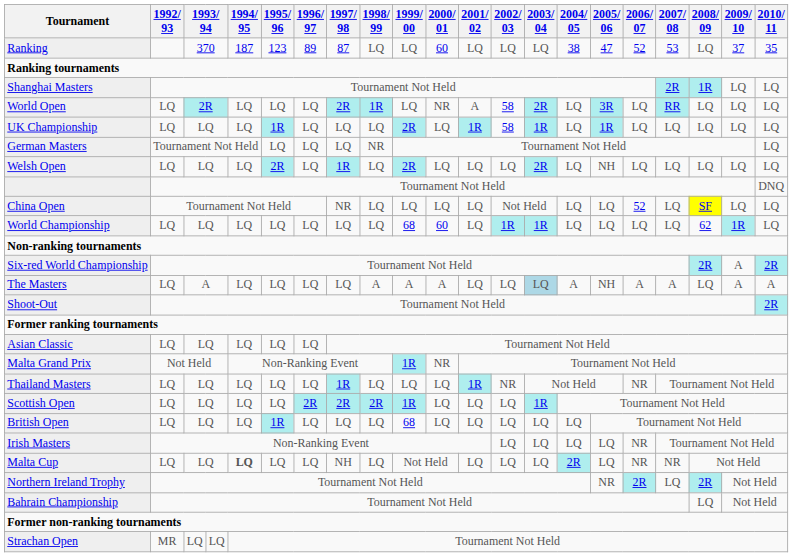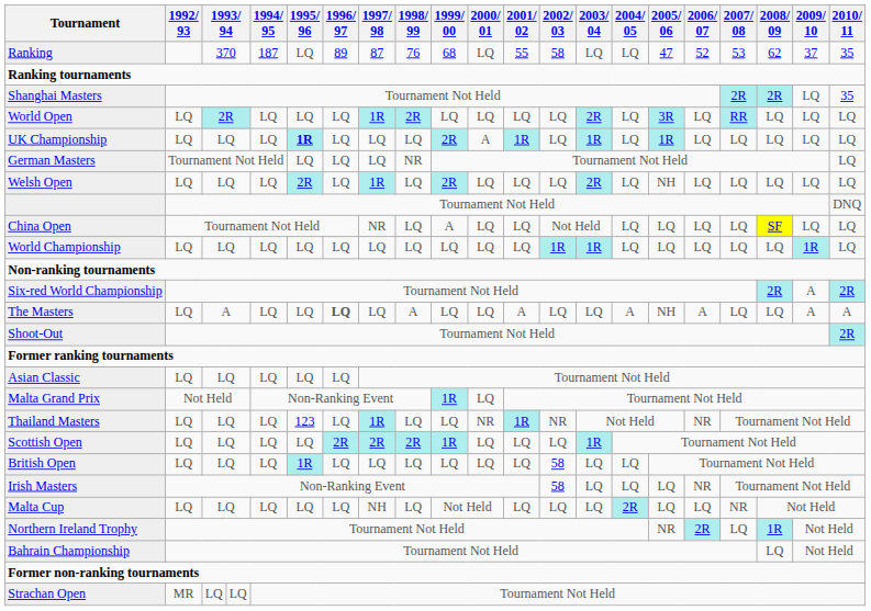Ranking | 1995/ 96: 123 -> LQ
Ranking | 1998/ 99: LQ -> 76
Ranking | 1999/ 00: LQ -> 68
Ranking | 2000/ 01: 60 -> LQ
Ranking | 2001/ 02: LQ -> 55
Ranking | 2002/ 03: LQ -> 58
Ranking | 2004/ 05: 38 -> LQ
Ranking | 2008/ 09: LQ -> 62
Shanghai Masters | 2008/ 09: 1R -> 2R
Shanghai Masters | 2010/ 11: LQ -> 35
World Open | 1997/ 98: 2R -> 1R
World Open | 1998/ 99: 1R -> 2R
World Open | 2000/ 01: NR -> LQ
World Open | 2001/ 02: A -> LQ
World Open | 2002/ 03: 58 -> LQ
UK Championship | 1995/ 96: normal -> bold
UK Championship | 2000/ 01: LQ -> A
UK Championship | 2002/ 03: 58 -> LQ
China Open | 1999/ 00: LQ -> A
China Open | 2006/ 07: 52 -> LQ
World Championship | 1999/ 00: 68 -> LQ
World Championship | 2000/ 01: 60 -> LQ
World Championship | 2008/ 09: 62 -> LQ
The Masters | 1996/ 97: normal -> bold
The Masters | 1999/ 00: A -> LQ
The Masters | 2000/ 01: A -> LQ
The Masters | 2001/ 02: LQ -> A
The Masters | 2003/ 04: lightblue background -> no background
The Masters | 2007/ 08: A -> LQ
Malta Grand Prix | 2000/ 01: NR -> LQ
Thailand Masters | 1995/ 96: LQ -> 123
Thailand Masters | 2000/ 01: LQ -> NR
British Open | 1999/ 00: 68 -> LQ
British Open | 2002/ 03: LQ -> 58
Irish Masters | 2002/ 03: LQ -> 58
Malta Cup | 1994/ 95: bold -> normal
Malta Cup | 2006/ 07: NR -> LQ
Northern Ireland Trophy | 2008/ 09: 2R -> 1R
